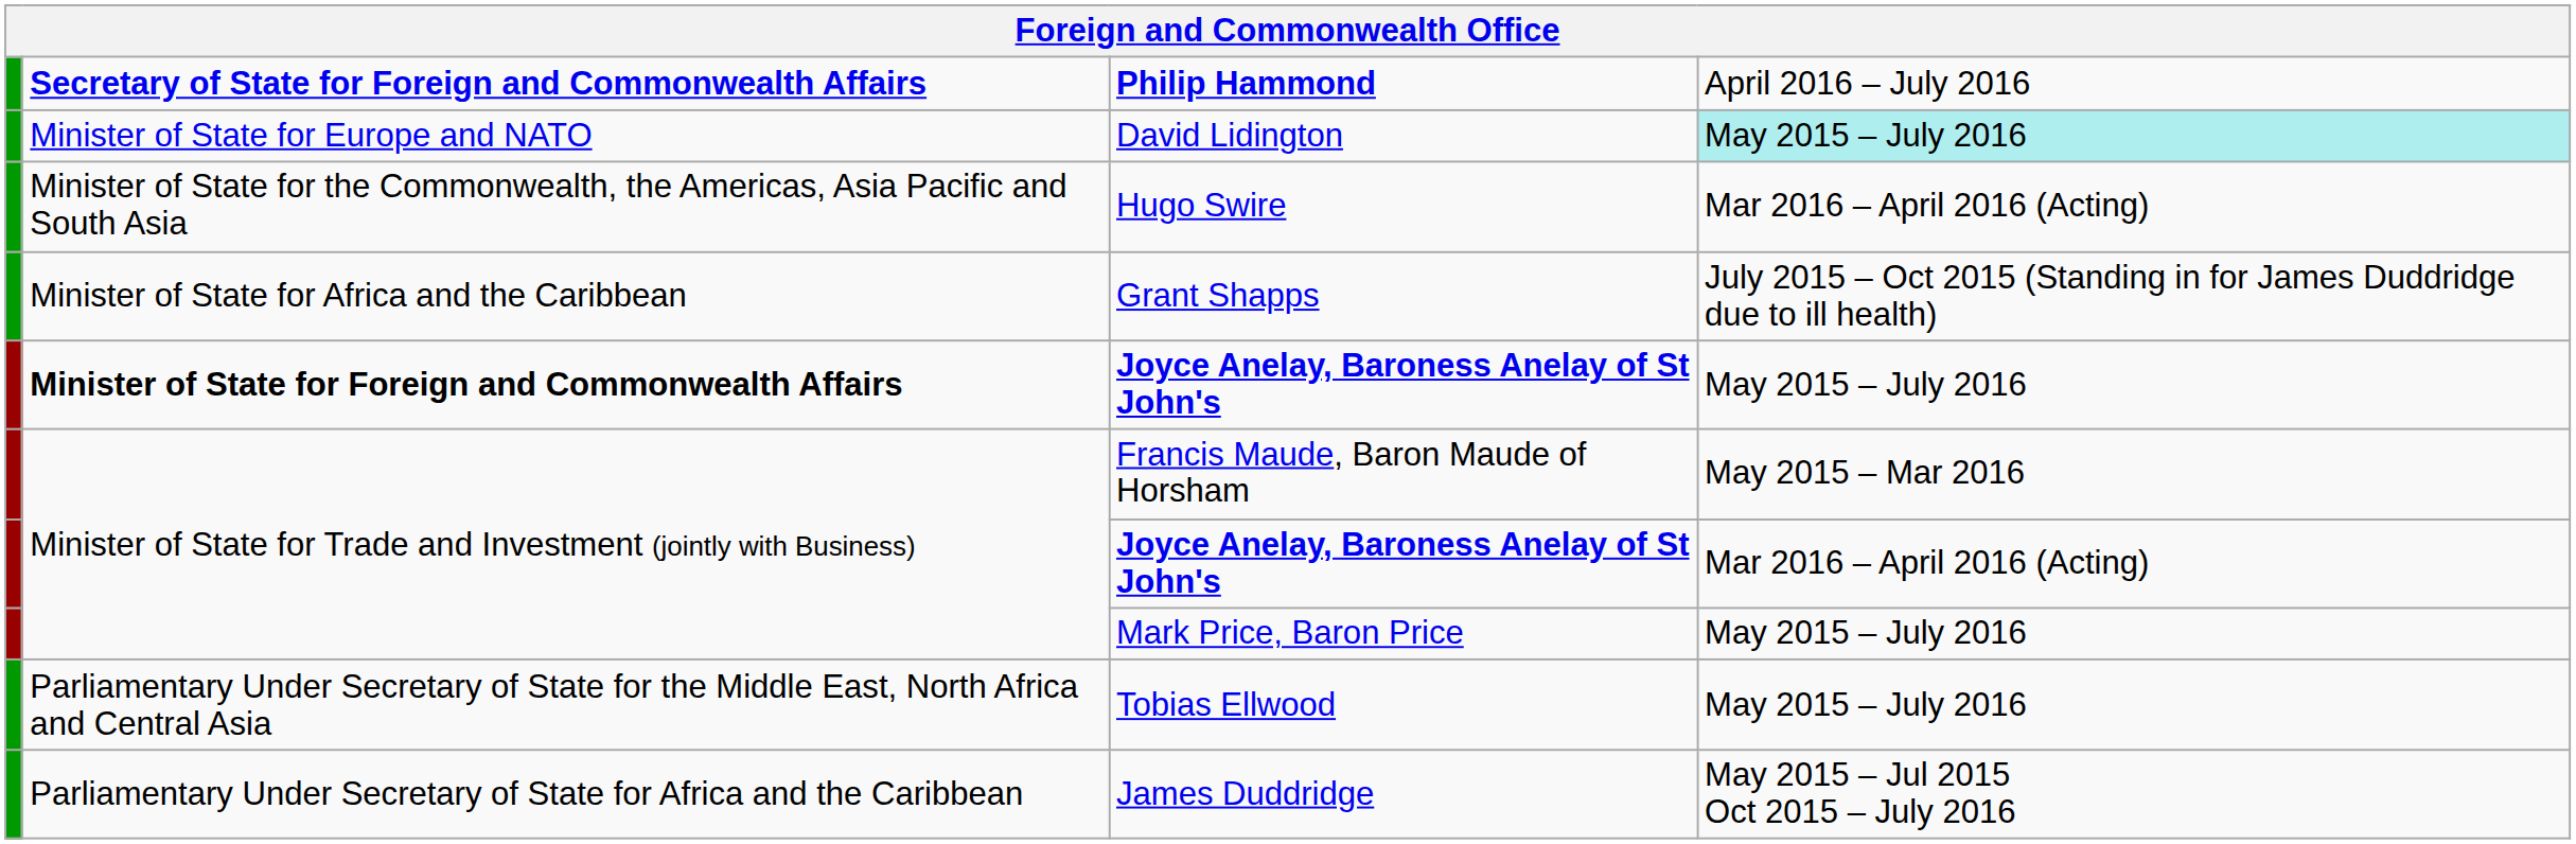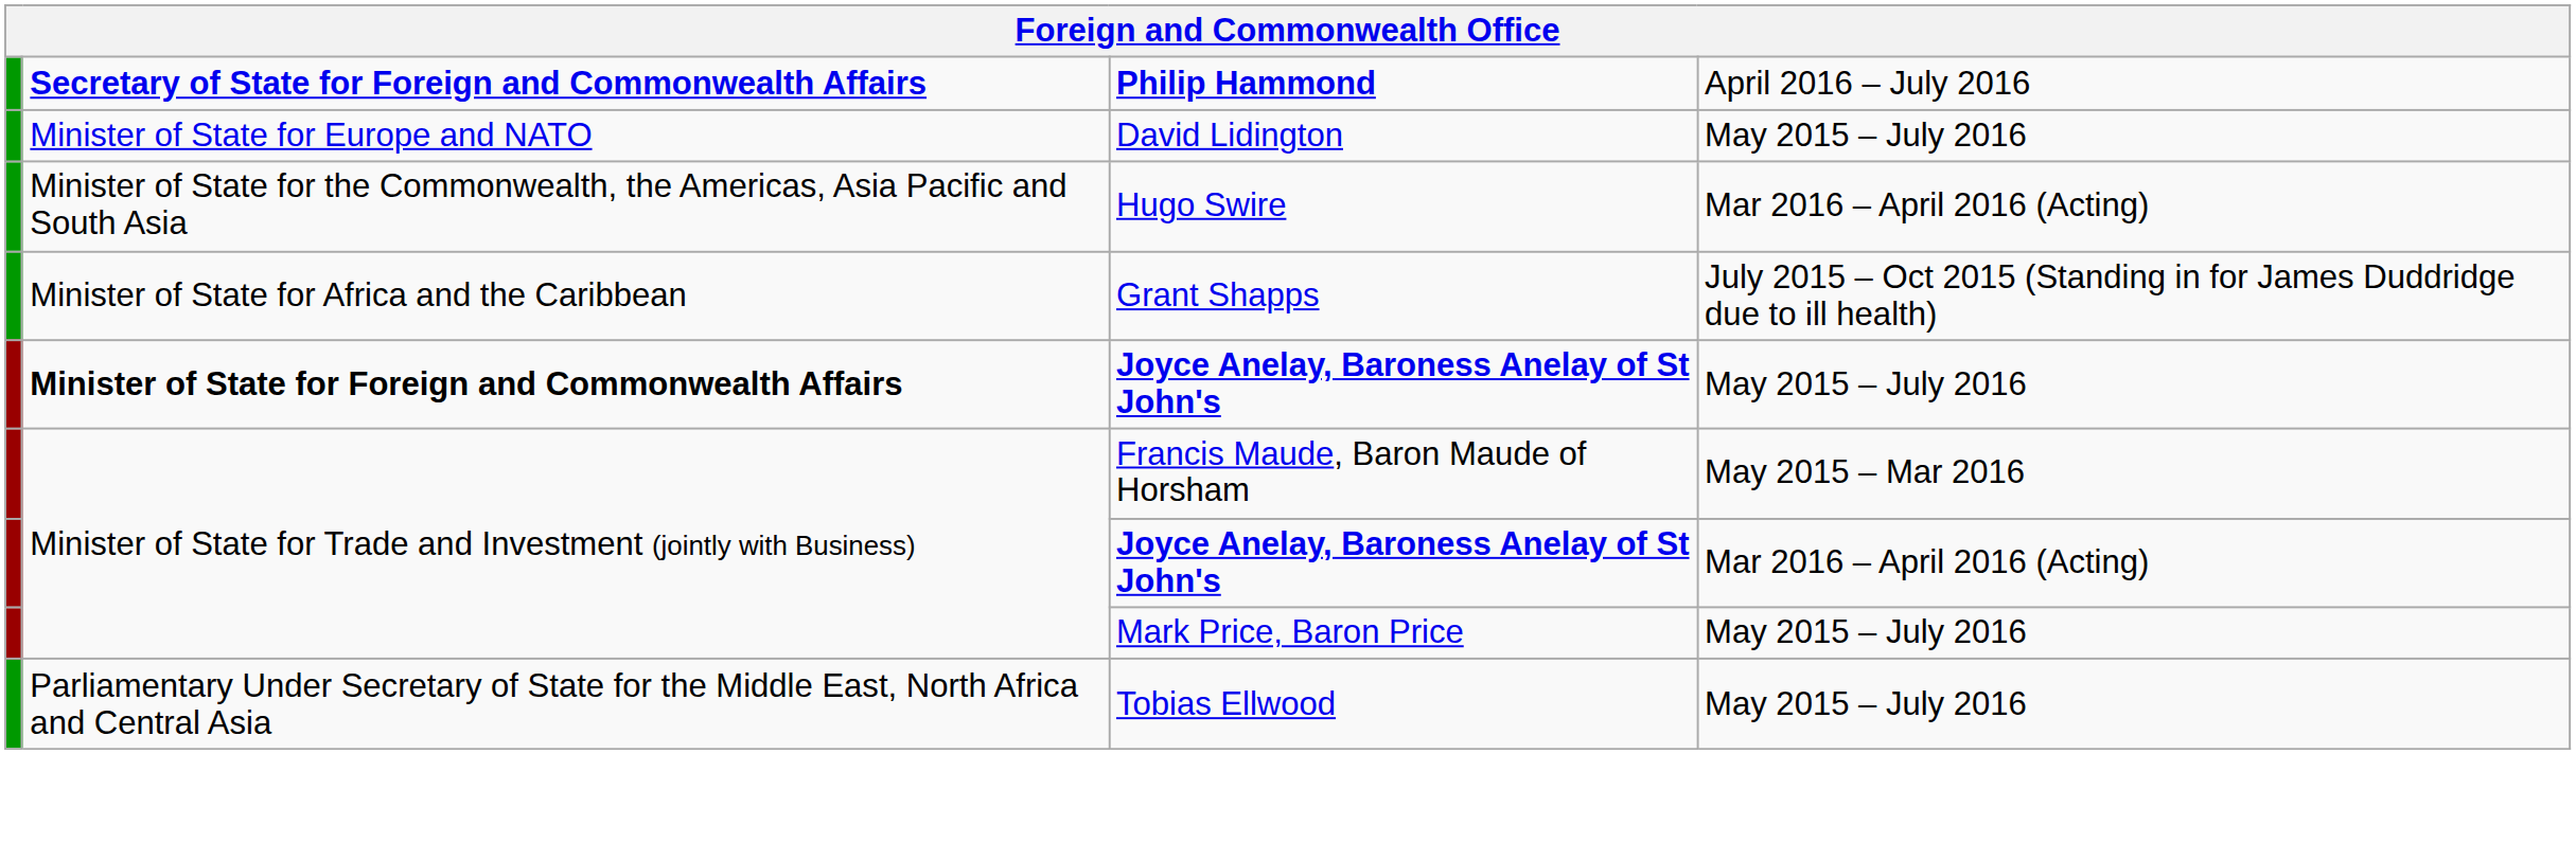David Lidington | column 4: paleturquoise background -> no background
- row: Parliamentary Under Secretary of State for Africa and the Caribbean | James Duddridge | May 2015 – Jul 2015 Oct 2015 – July 2016
